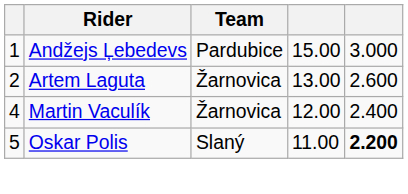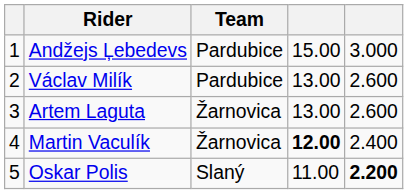+ row: 2 | Václav Milík | Pardubice | 13.00 | 2.600
Artem Laguta | column 1: 2 -> 3
Martin Vaculík | column 4: normal -> bold
